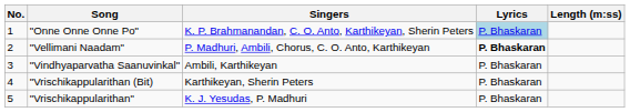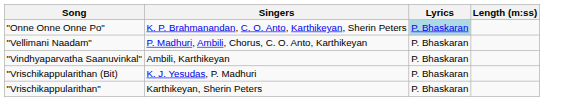- column: No. | 1 | 2 | 3 | 4 | 5
"Vellimani Naadam" | Lyrics: bold -> normal
"Vrischikappularithan (Bit) | Singers: Karthikeyan, Sherin Peters -> K. J. Yesudas, P. Madhuri
"Vrischikappularithan" | Singers: K. J. Yesudas, P. Madhuri -> Karthikeyan, Sherin Peters
